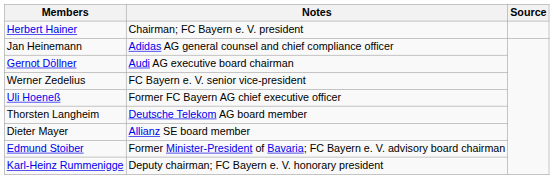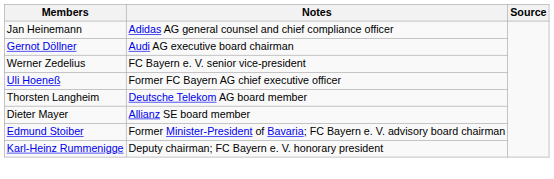- row: Herbert Hainer | Chairman; FC Bayern e. V. president
